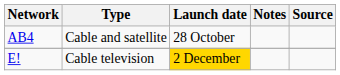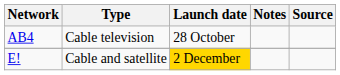AB4 | Type: Cable and satellite -> Cable television
E! | Type: Cable television -> Cable and satellite
